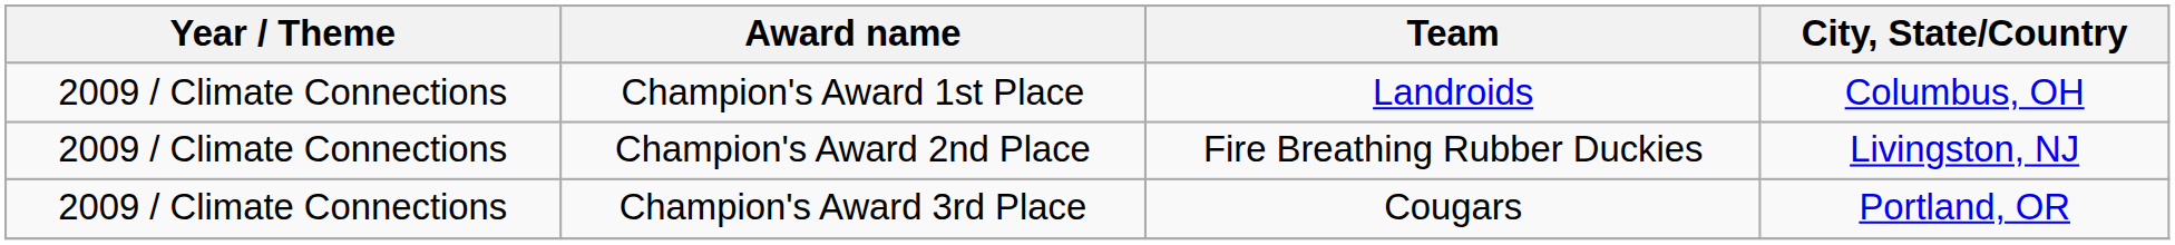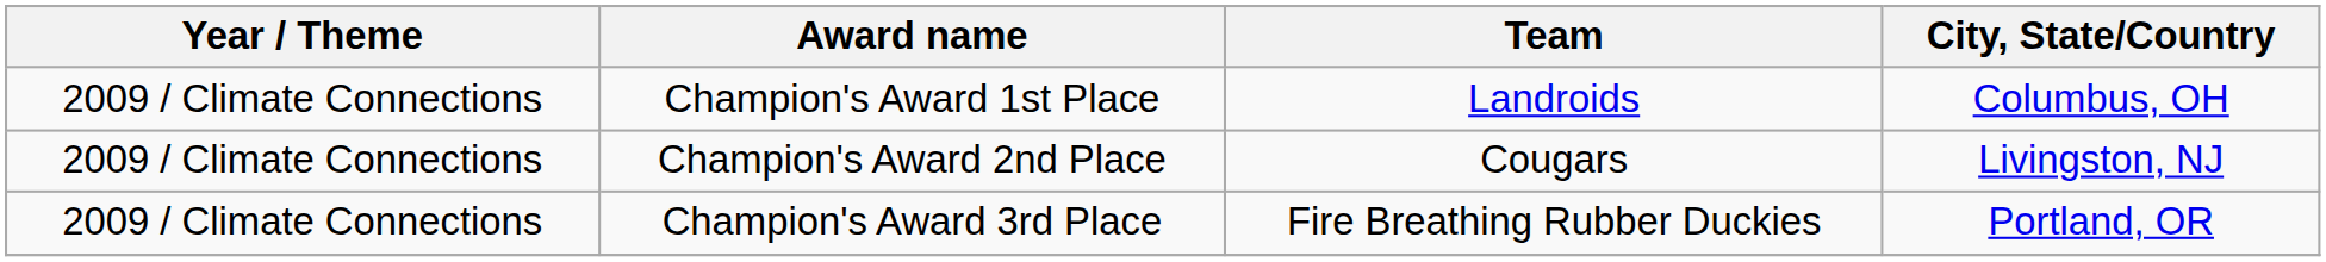Champion's Award 2nd Place | Team: Fire Breathing Rubber Duckies -> Cougars
Champion's Award 3rd Place | Team: Cougars -> Fire Breathing Rubber Duckies
